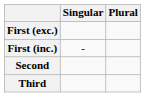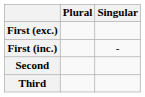columns swapped: Singular <-> Plural
